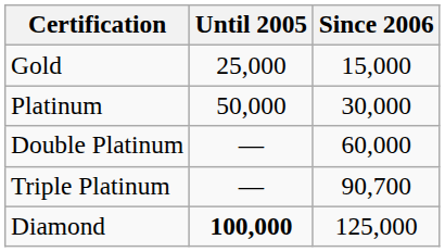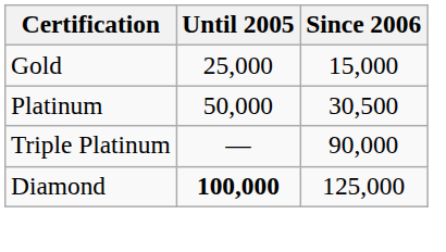Platinum | Since 2006: 30,000 -> 30,500
- row: Double Platinum | — | 60,000
Triple Platinum | Since 2006: 90,700 -> 90,000
